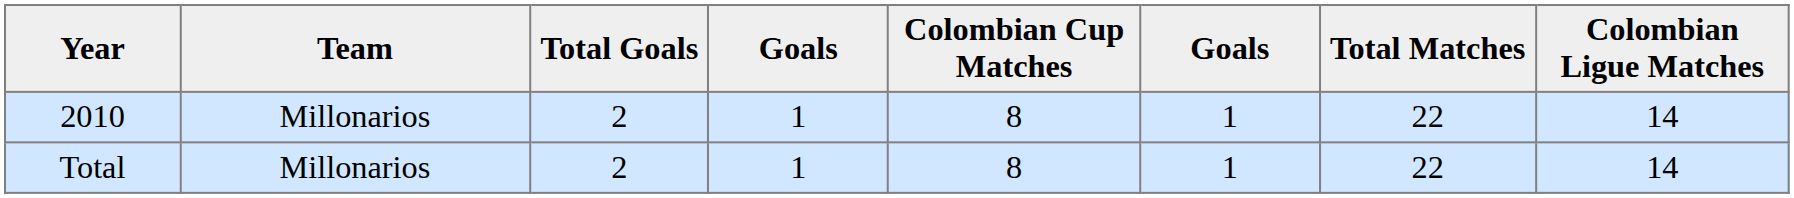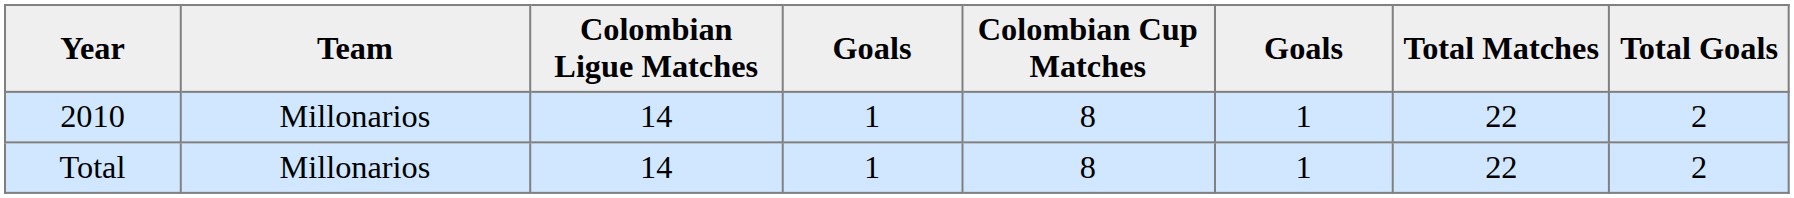columns swapped: Colombian Ligue Matches <-> Total Goals
